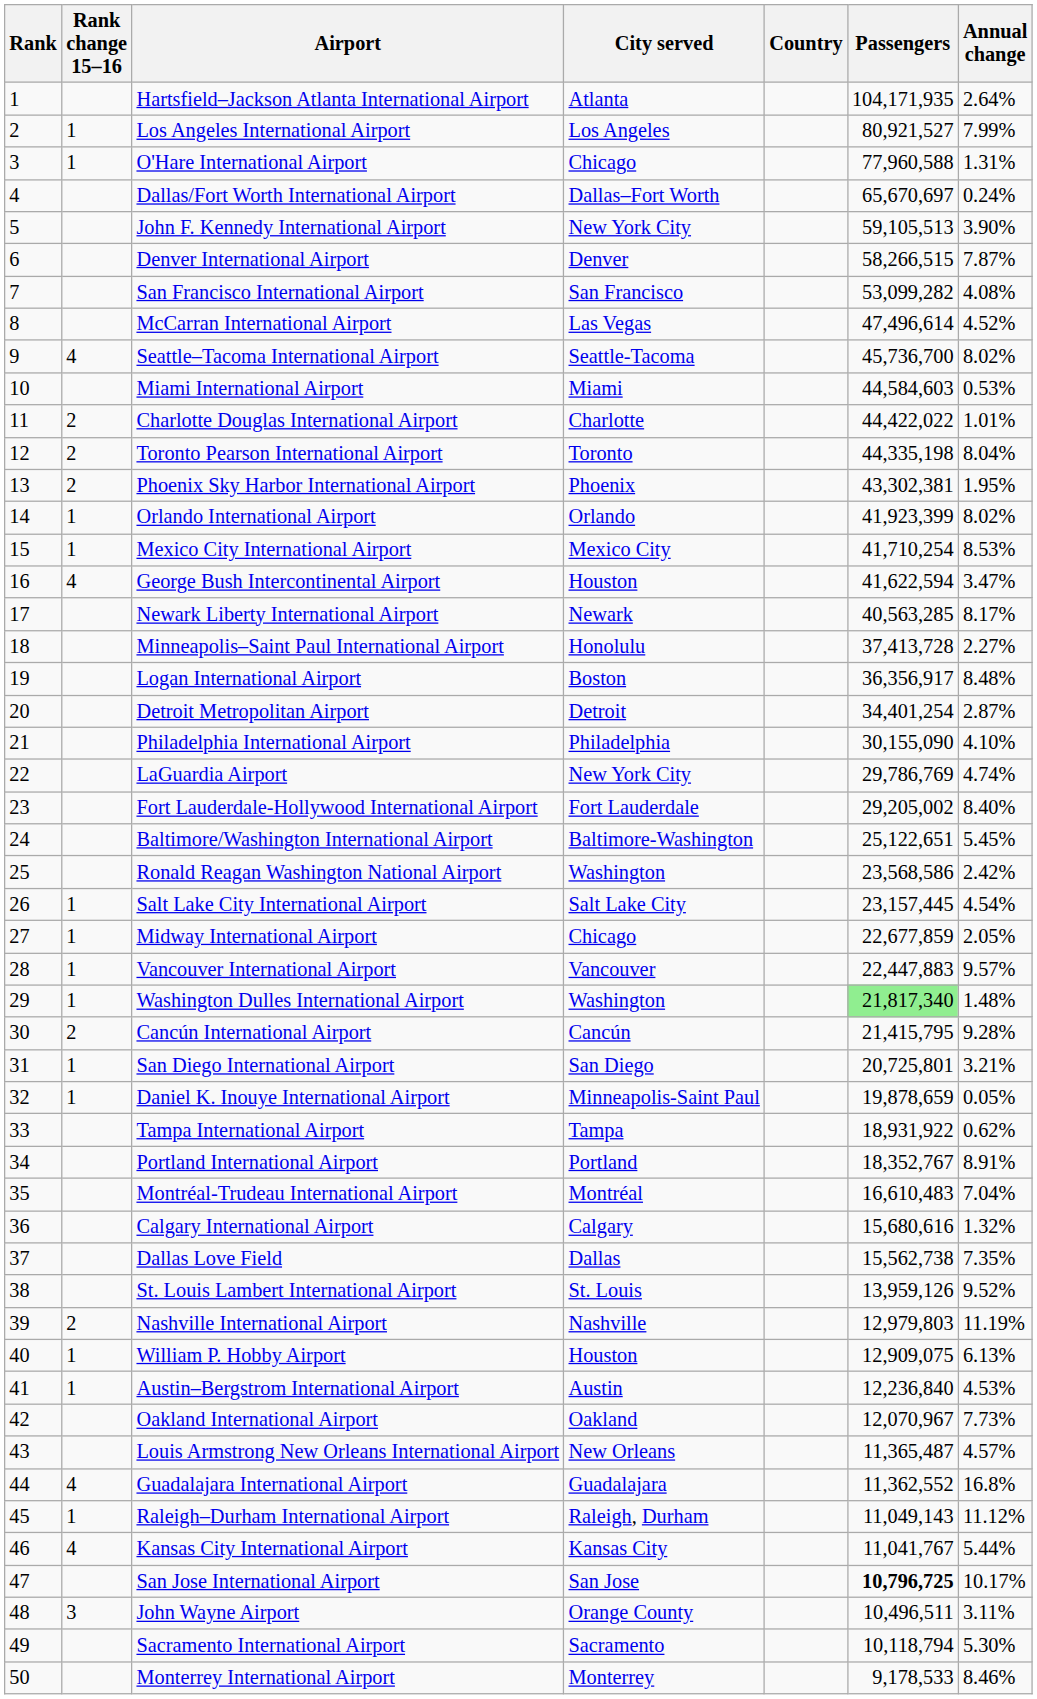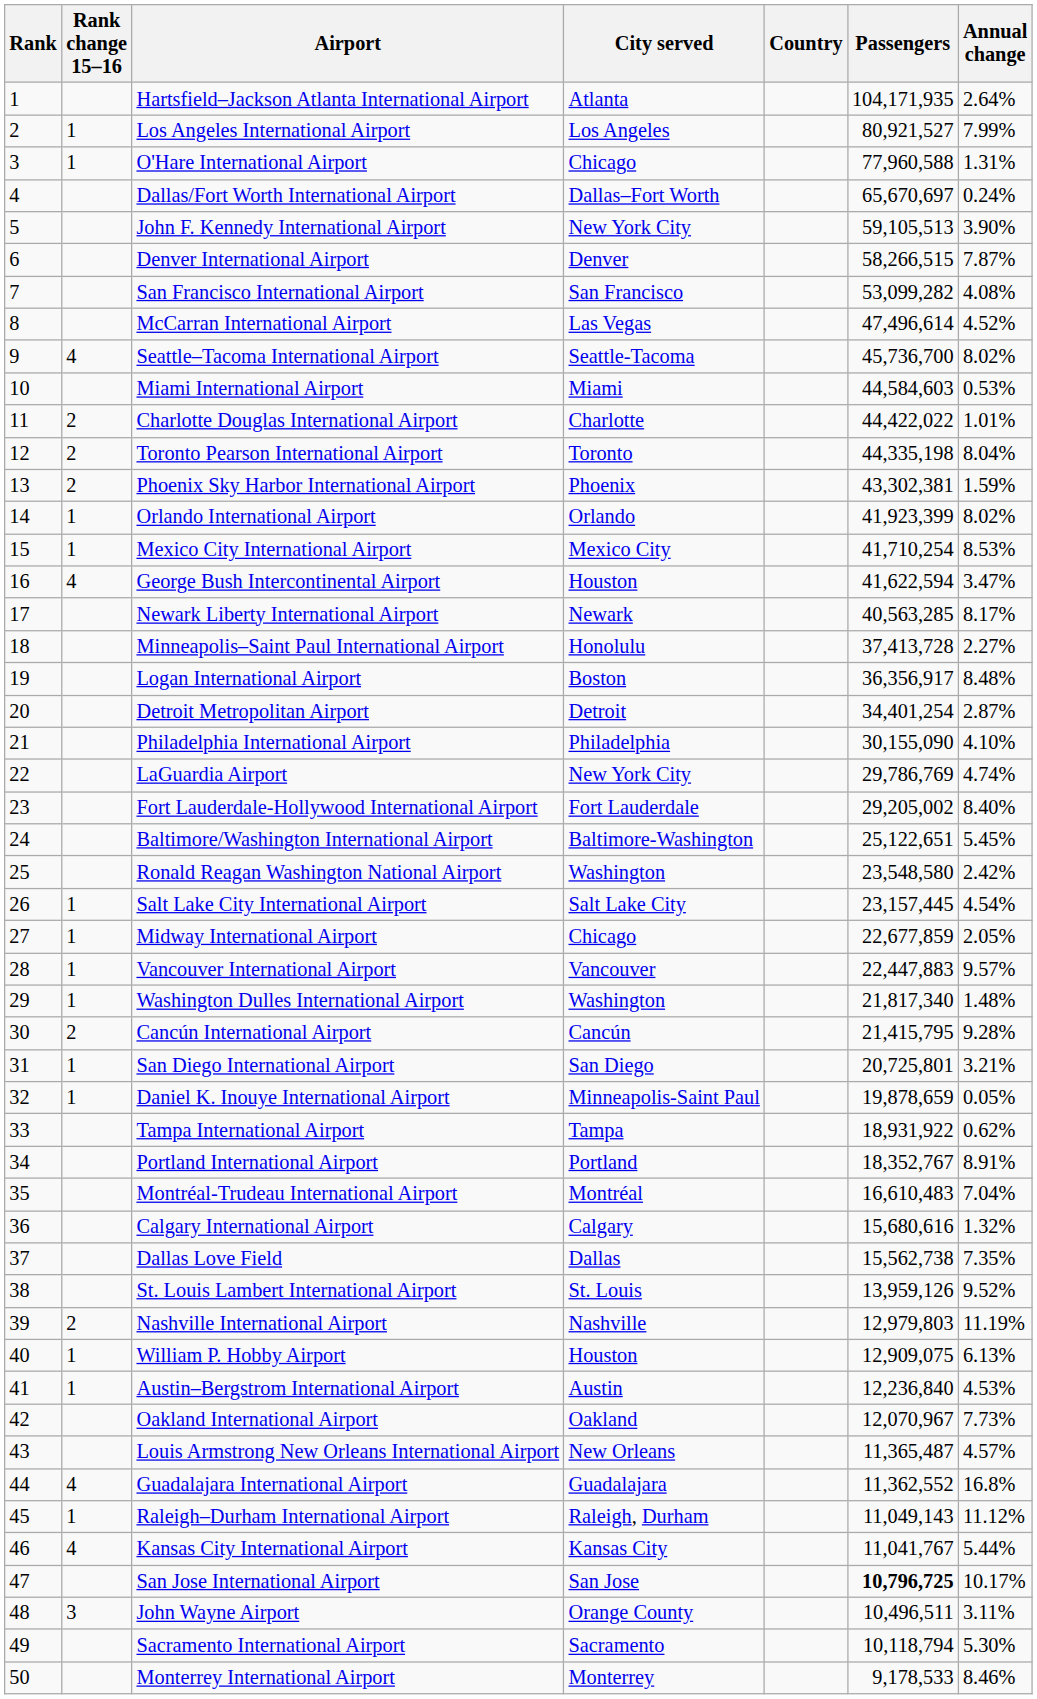Phoenix Sky Harbor International Airport | Annual change: 1.95% -> 1.59%
Ronald Reagan Washington National Airport | Passengers: 23,568,586 -> 23,548,580
Washington Dulles International Airport | Passengers: lightgreen background -> no background
